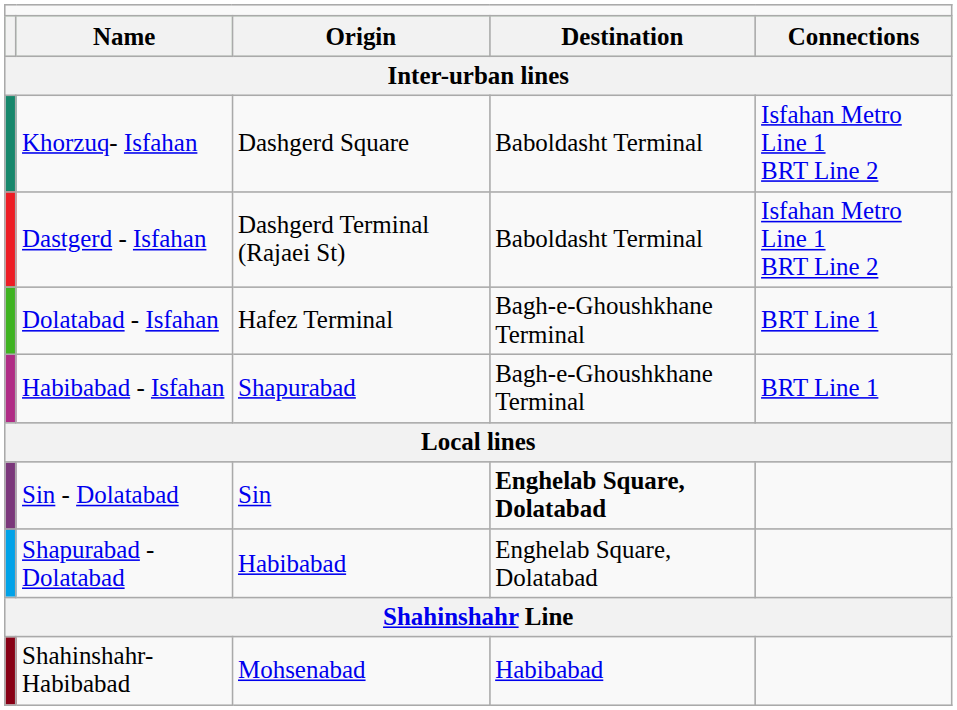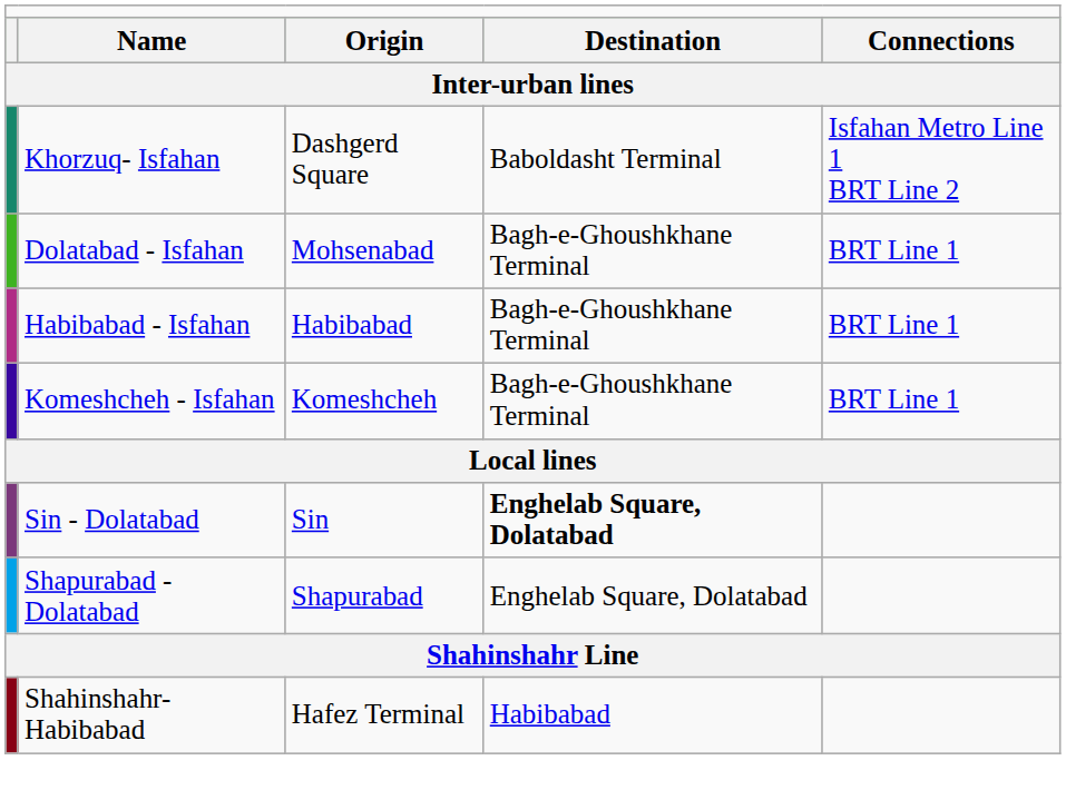- row: Dastgerd - Isfahan | Dashgerd Terminal (Rajaei St) | Baboldasht Terminal | Isfahan Metro Line 1 BRT Line 2
Dolatabad - Isfahan | column 3: Hafez Terminal -> Mohsenabad
Habibabad - Isfahan | column 3: Shapurabad -> Habibabad
+ row: Komeshcheh - Isfahan | Komeshcheh | Bagh-e-Ghoushkhane Terminal | BRT Line 1
Shapurabad - Dolatabad | column 3: Habibabad -> Shapurabad
Shahinshahr-Habibabad | column 3: Mohsenabad -> Hafez Terminal
